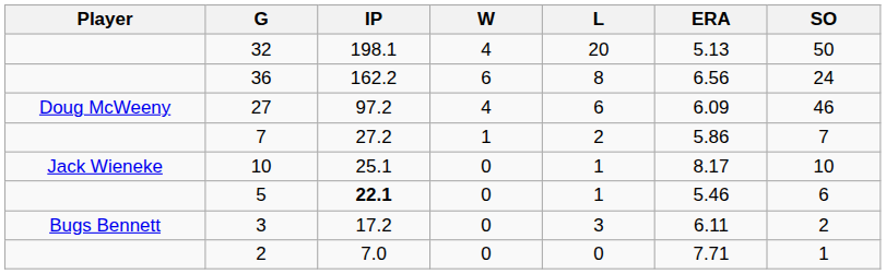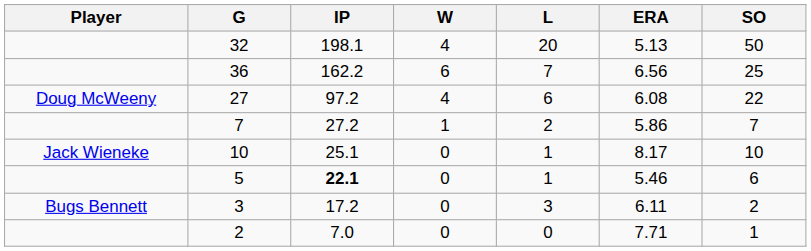36 | L: 8 -> 7
36 | SO: 24 -> 25
27 | ERA: 6.09 -> 6.08
27 | SO: 46 -> 22
